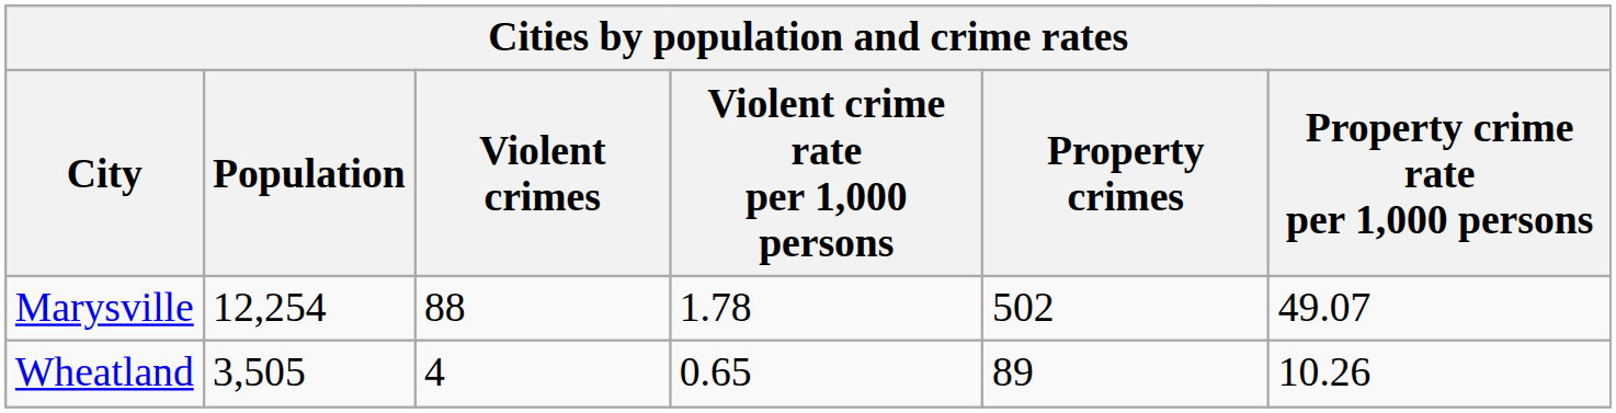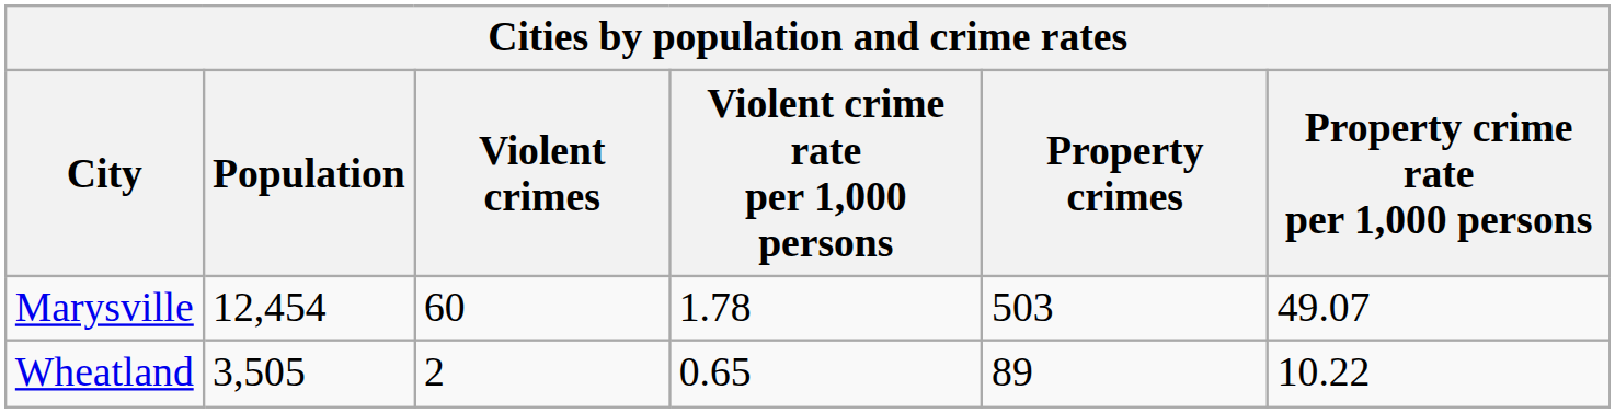Marysville | Population: 12,254 -> 12,454
Marysville | Violent crimes: 88 -> 60
Marysville | Property crimes: 502 -> 503
Wheatland | Violent crimes: 4 -> 2
Wheatland | Property crime rate per 1,000 persons: 10.26 -> 10.22
